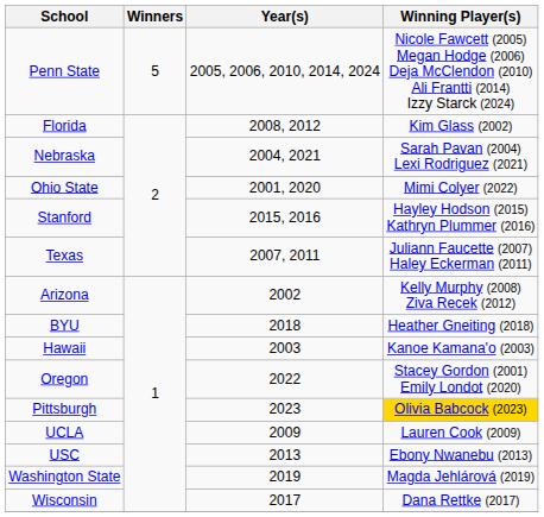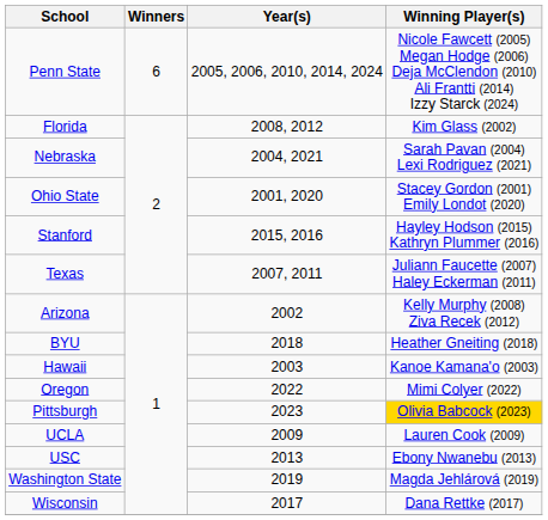Penn State | Winners: 5 -> 6
Ohio State | Winning Player(s): Mimi Colyer (2022) -> Stacey Gordon (2001) Emily Londot (2020)
Oregon | Winning Player(s): Stacey Gordon (2001) Emily Londot (2020) -> Mimi Colyer (2022)
